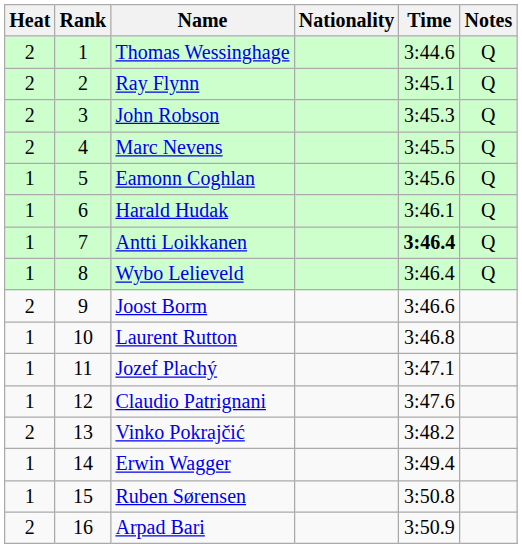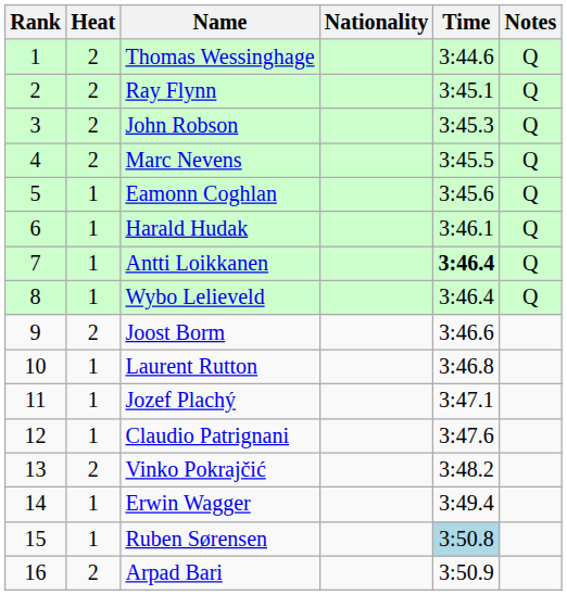columns swapped: Rank <-> Heat
Ruben Sørensen | Time: no background -> lightblue background
